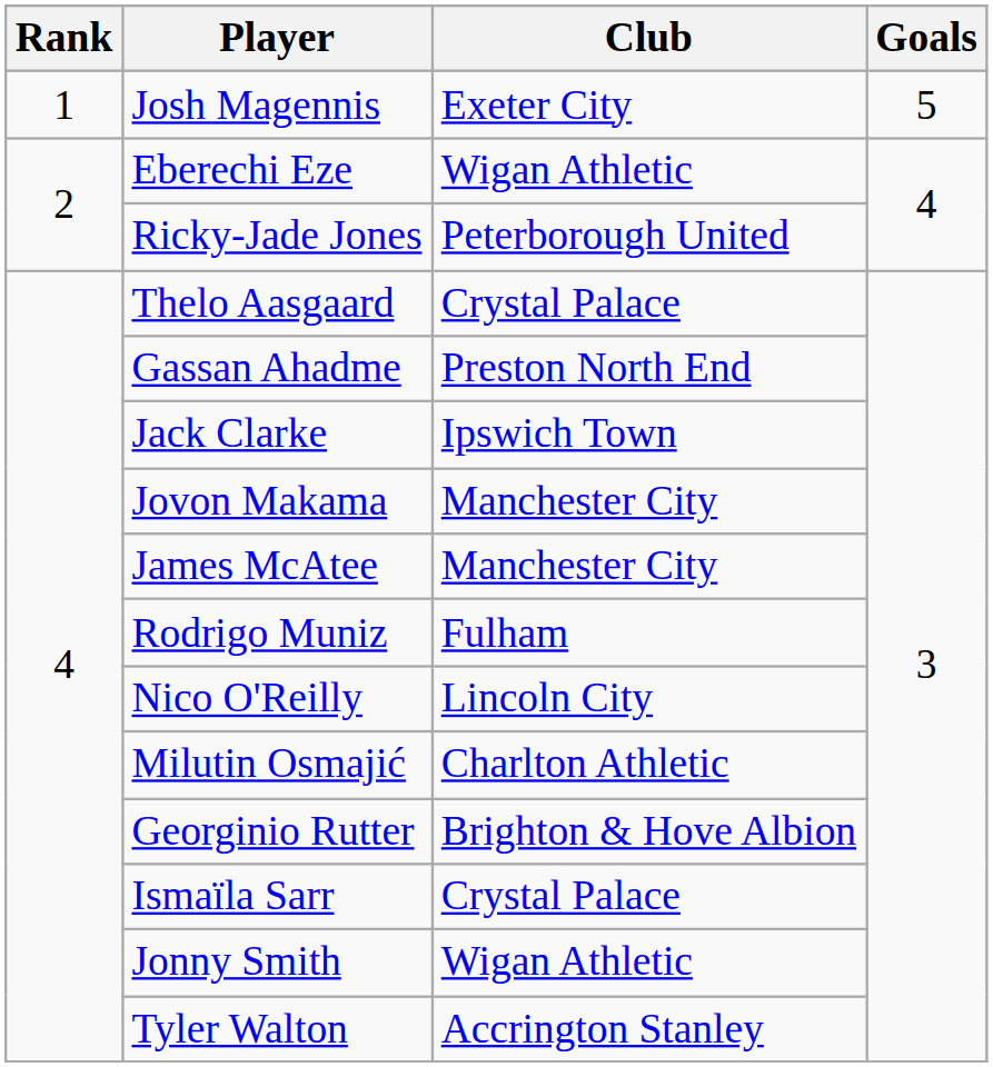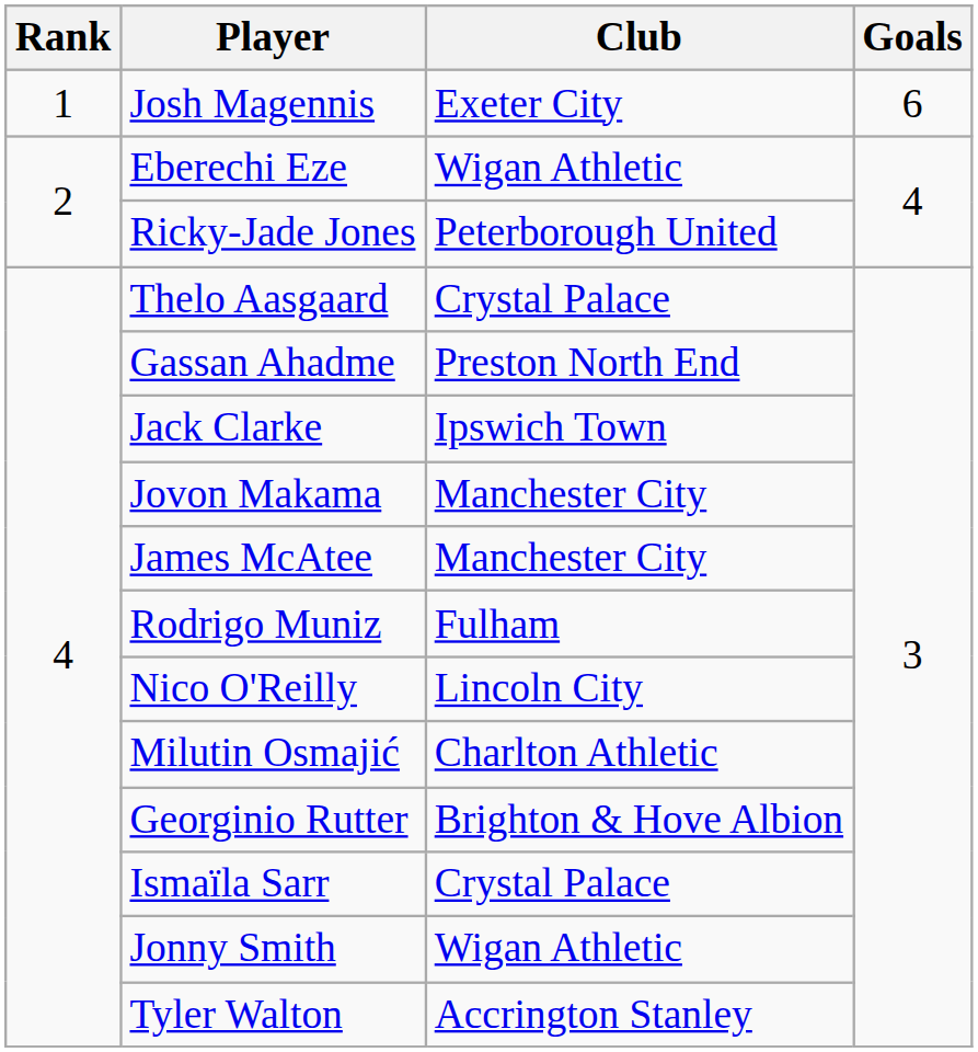Josh Magennis | Goals: 5 -> 6
